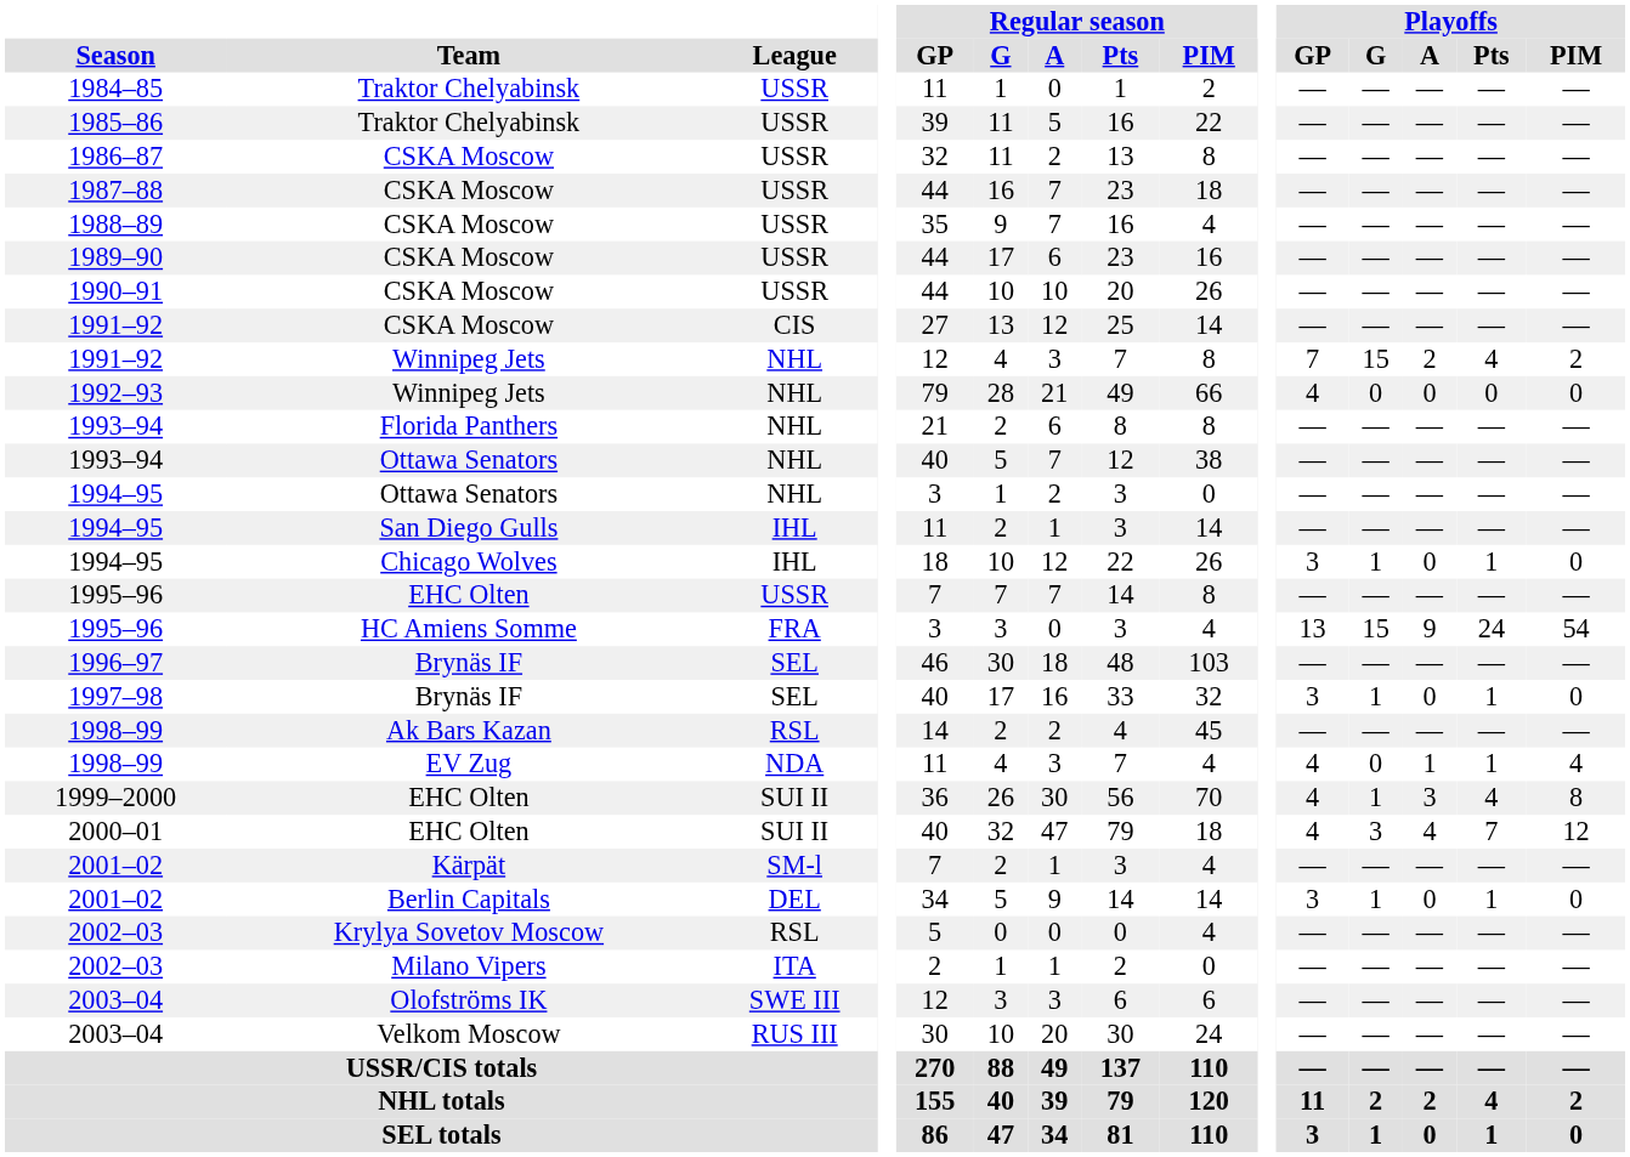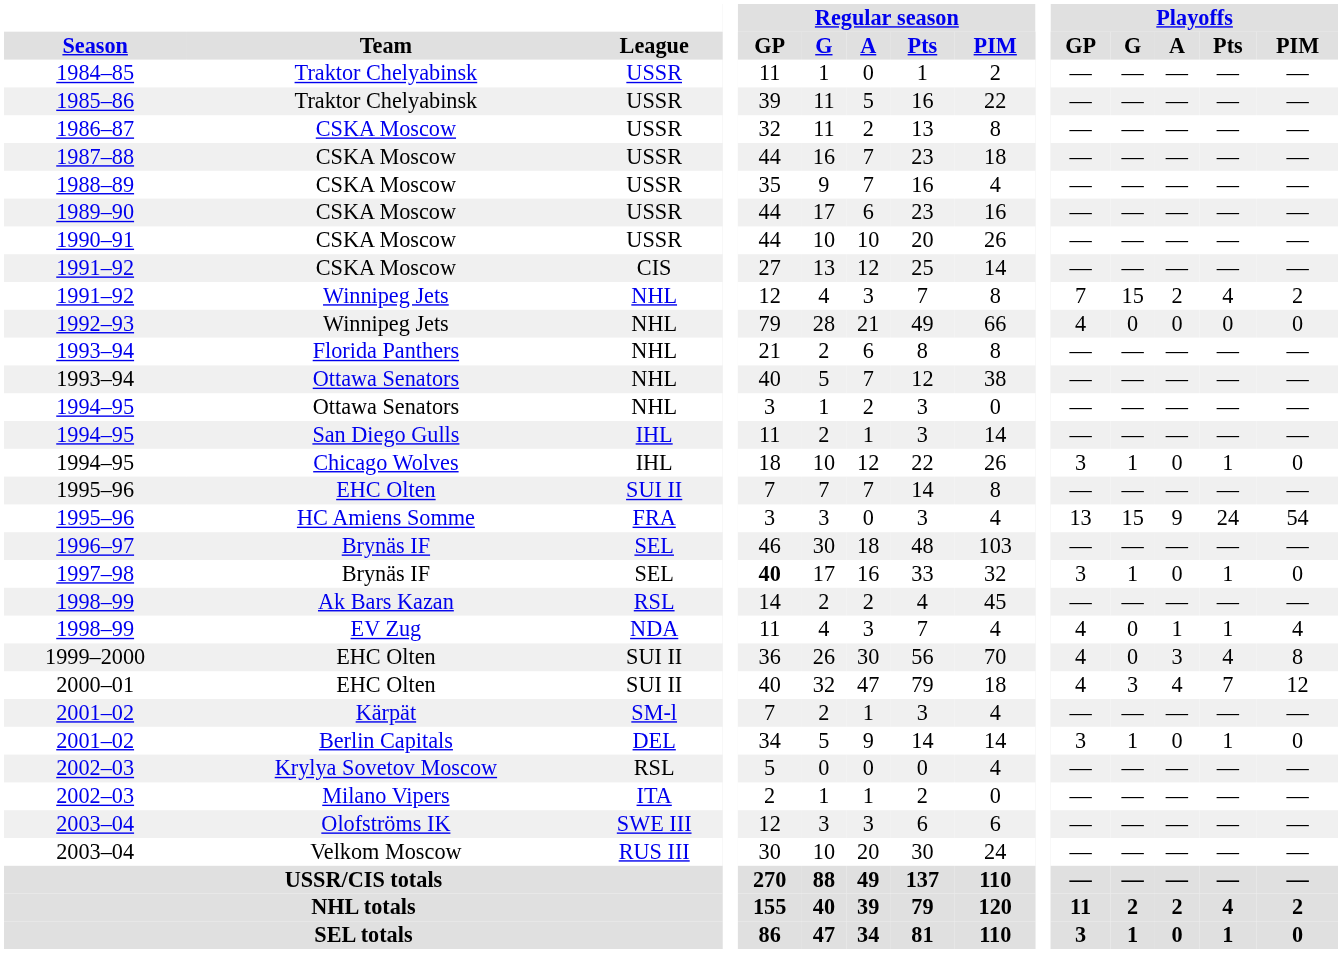1995–96 / EHC Olten | League: USSR -> SUI II
1997–98 | Regular season / GP: normal -> bold
1999–2000 | Playoffs / G: 1 -> 0
